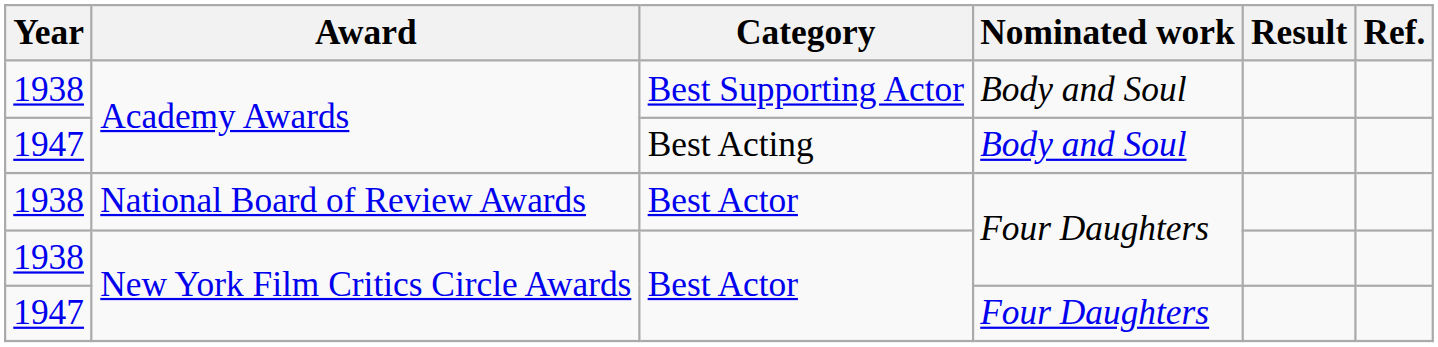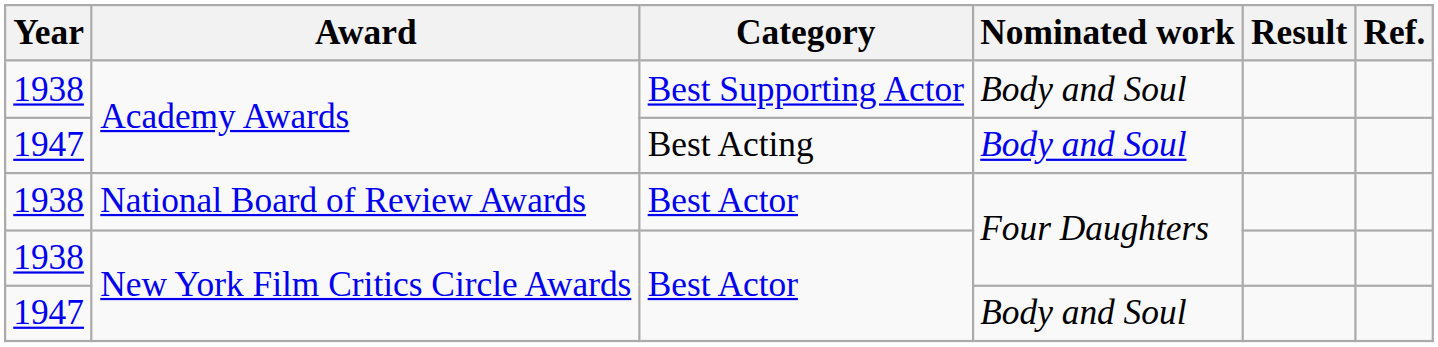1947 / New York Film Critics Circle Awards | Nominated work: Four Daughters -> Body and Soul
